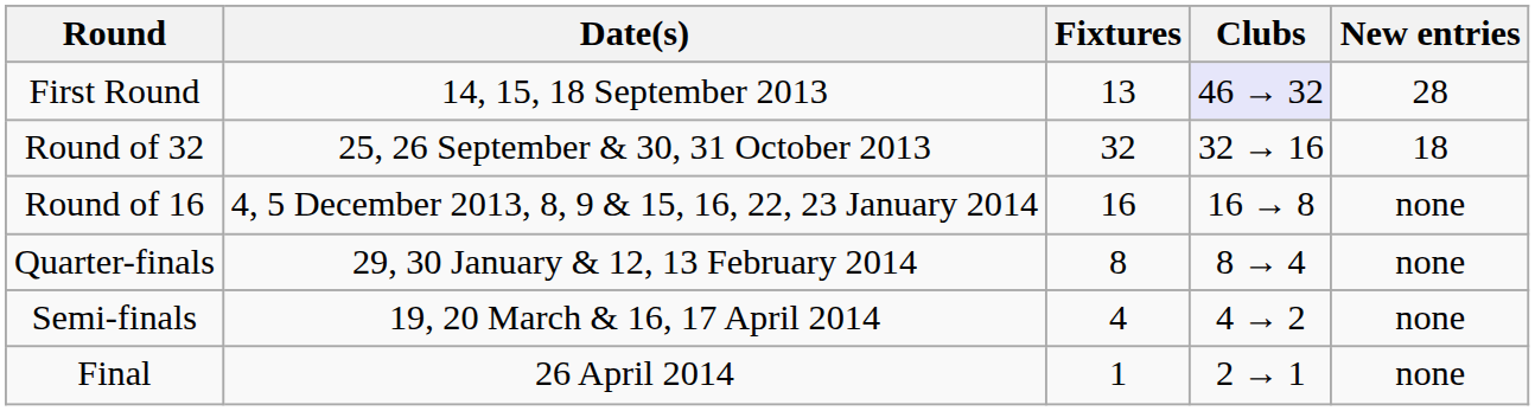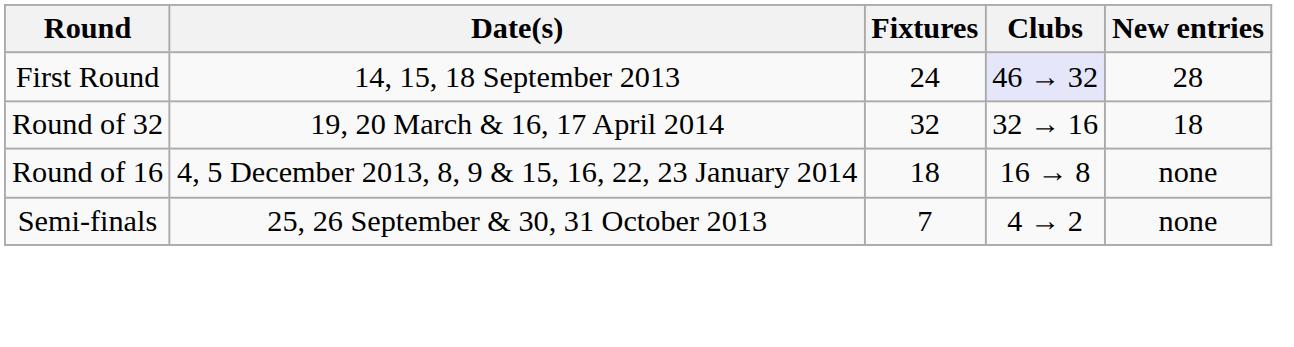First Round | Fixtures: 13 -> 24
Round of 32 | Date(s): 25, 26 September & 30, 31 October 2013 -> 19, 20 March & 16, 17 April 2014
Round of 16 | Fixtures: 16 -> 18
- row: Quarter-finals | 29, 30 January & 12, 13 February 2014 | 8 | 8 → 4 | none
Semi-finals | Date(s): 19, 20 March & 16, 17 April 2014 -> 25, 26 September & 30, 31 October 2013
Semi-finals | Fixtures: 4 -> 7
- row: Final | 26 April 2014 | 1 | 2 → 1 | none
